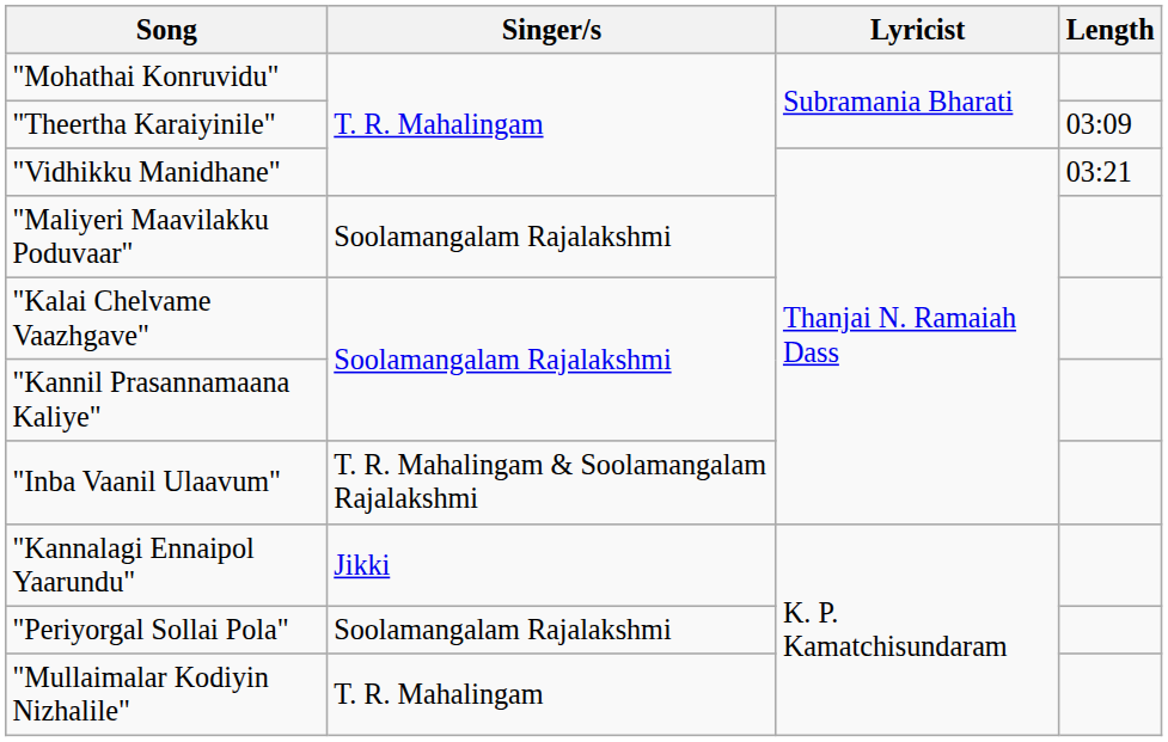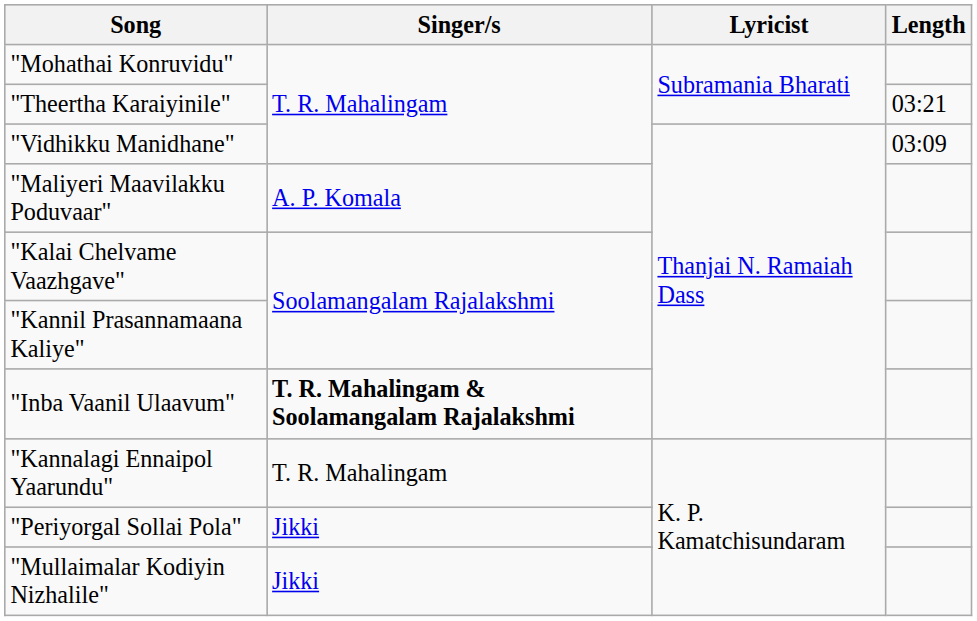"Theertha Karaiyinile" | Length: 03:09 -> 03:21
"Vidhikku Manidhane" | Length: 03:21 -> 03:09
"Maliyeri Maavilakku Poduvaar" | Singer/s: Soolamangalam Rajalakshmi -> A. P. Komala
"Inba Vaanil Ulaavum" | Singer/s: normal -> bold
"Kannalagi Ennaipol Yaarundu" | Singer/s: Jikki -> T. R. Mahalingam
"Periyorgal Sollai Pola" | Singer/s: Soolamangalam Rajalakshmi -> Jikki
"Mullaimalar Kodiyin Nizhalile" | Singer/s: T. R. Mahalingam -> Jikki
